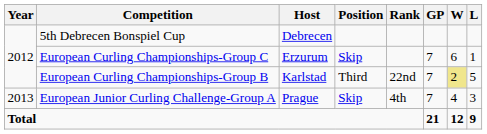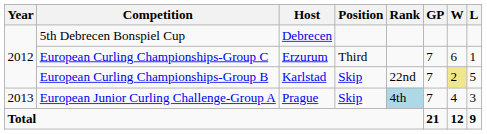European Curling Championships-Group C | Position: Skip -> Third
European Curling Championships-Group B | Position: Third -> Skip
European Junior Curling Challenge-Group A | Rank: no background -> lightblue background
